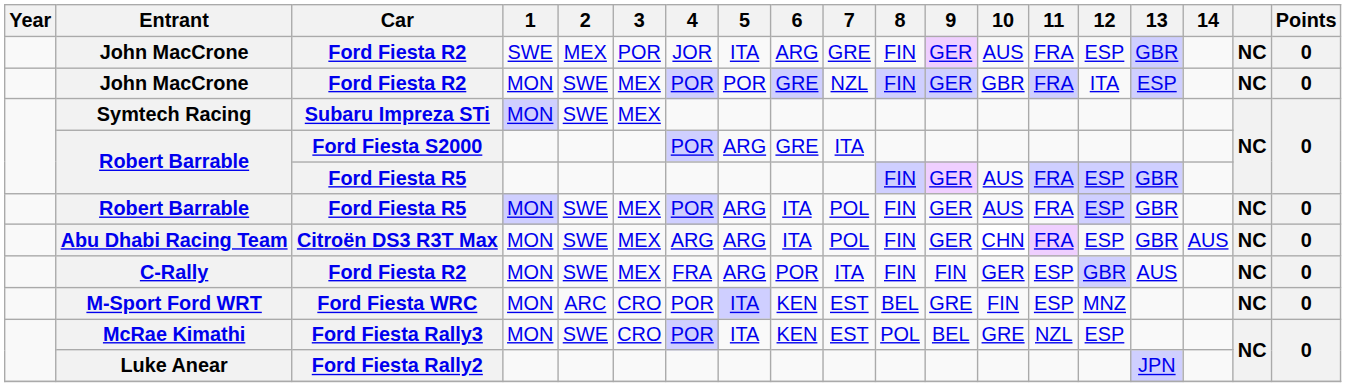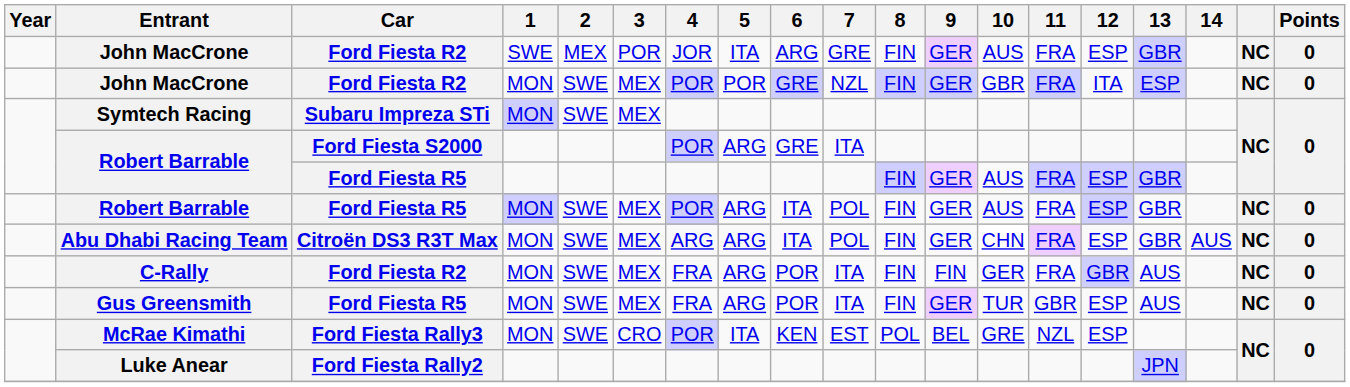C-Rally | 11: ESP -> FRA
+ row: Gus Greensmith | Ford Fiesta R5 | MON | SWE | MEX | FRA | ARG | POR | ITA | FIN | GER | TUR | GBR | ESP | AUS | NC | 0
- row: M-Sport Ford WRT | Ford Fiesta WRC | MON | ARC | CRO | POR | ITA | KEN | EST | BEL | GRE | FIN | ESP | MNZ | NC | 0
